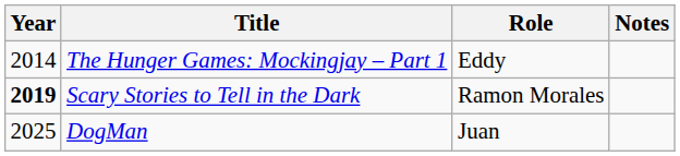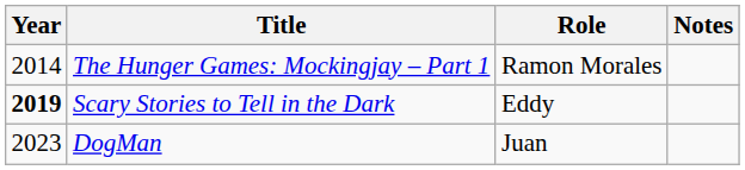The Hunger Games: Mockingjay – Part 1 | Role: Eddy -> Ramon Morales
Scary Stories to Tell in the Dark | Role: Ramon Morales -> Eddy
DogMan | Year: 2025 -> 2023
